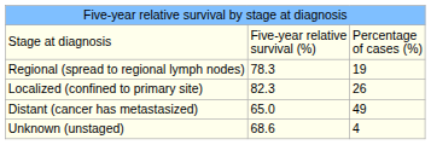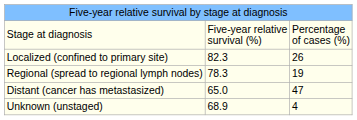rows swapped: Localized (confined to primary site) <-> Regional (spread to regional lymph nodes)
Distant (cancer has metastasized) | column 3: 49 -> 47
Unknown (unstaged) | column 2: 68.6 -> 68.9
